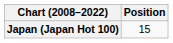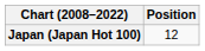Japan (Japan Hot 100) | Position: 15 -> 12
